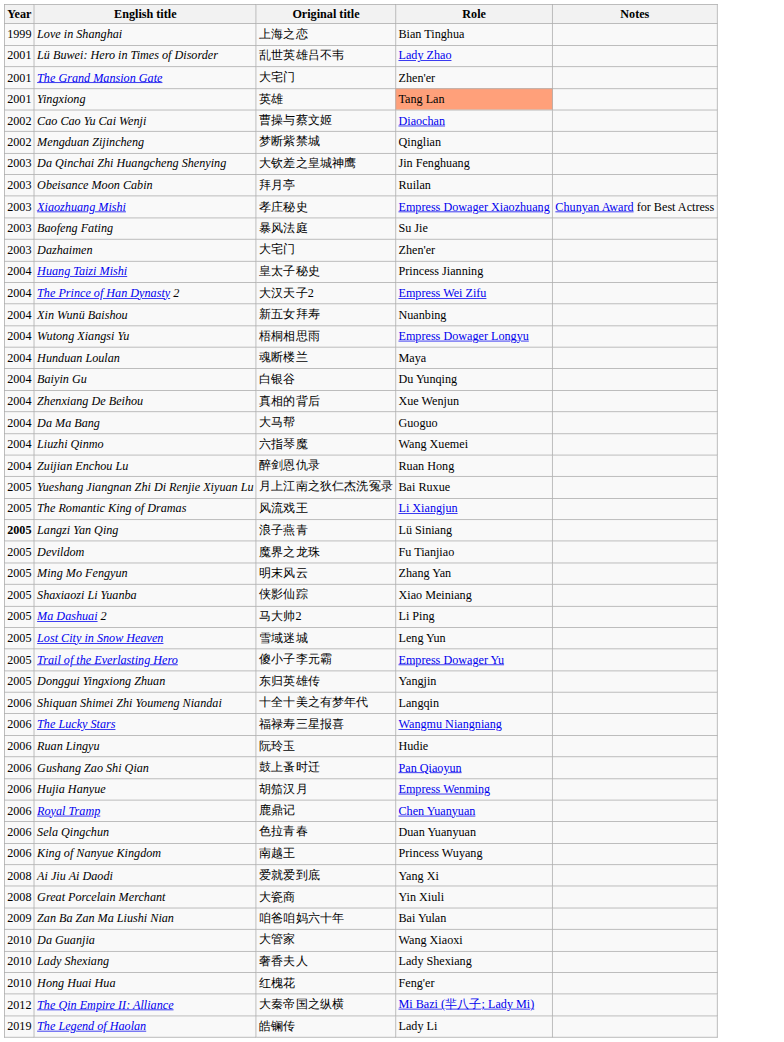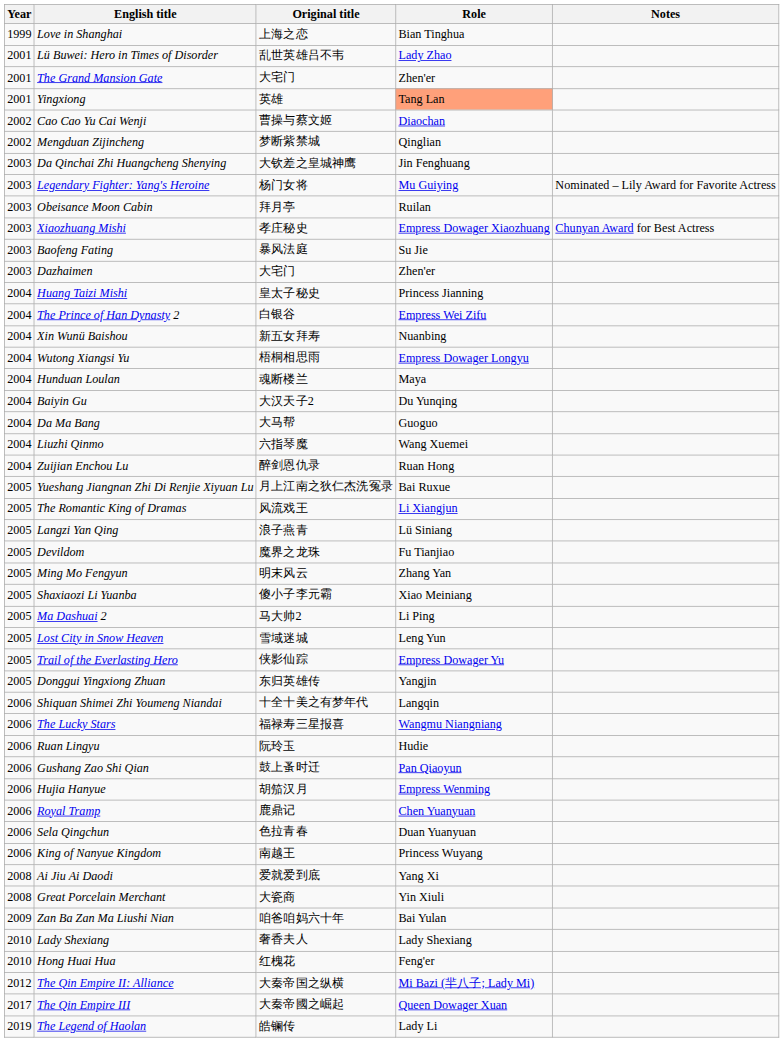+ row: 2003 | Legendary Fighter: Yang's Heroine | 杨门女将 | Mu Guiying | Nominated – Lily Award for Favorite Actress
The Prince of Han Dynasty 2 | Original title: 大汉天子2 -> 白银谷
Baiyin Gu | Original title: 白银谷 -> 大汉天子2
- row: 2004 | Zhenxiang De Beihou | 真相的背后 | Xue Wenjun
Langzi Yan Qing | Year: bold -> normal
Shaxiaozi Li Yuanba | Original title: 侠影仙踪 -> 傻小子李元霸
Trail of the Everlasting Hero | Original title: 傻小子李元霸 -> 侠影仙踪
- row: 2010 | Da Guanjia | 大管家 | Wang Xiaoxi
+ row: 2017 | The Qin Empire III | 大秦帝國之崛起 | Queen Dowager Xuan
